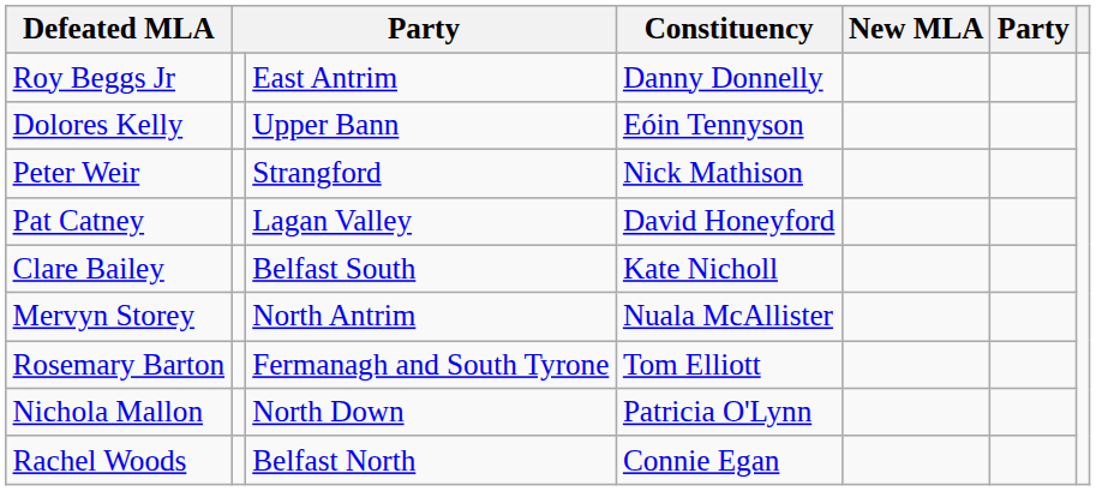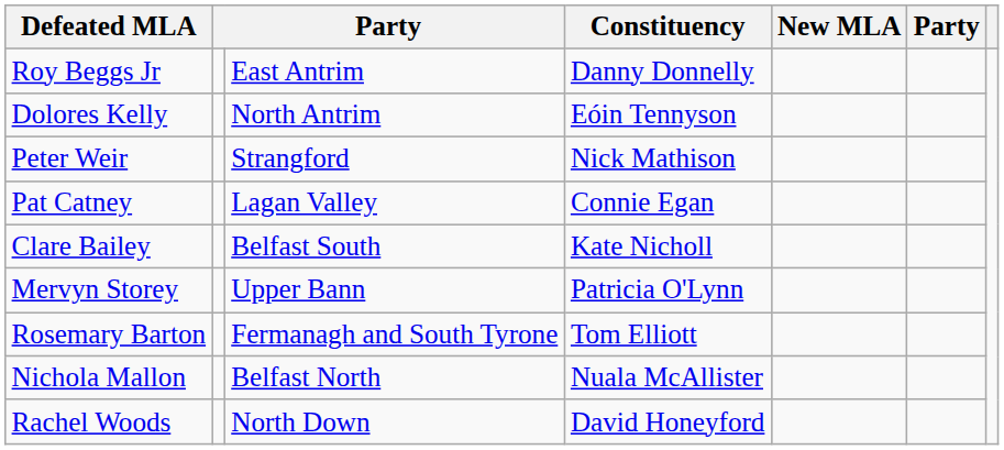Dolores Kelly | column 3: Upper Bann -> North Antrim
Pat Catney | Constituency: David Honeyford -> Connie Egan
Mervyn Storey | column 3: North Antrim -> Upper Bann
Mervyn Storey | Constituency: Nuala McAllister -> Patricia O'Lynn
Nichola Mallon | column 3: North Down -> Belfast North
Nichola Mallon | Constituency: Patricia O'Lynn -> Nuala McAllister
Rachel Woods | column 3: Belfast North -> North Down
Rachel Woods | Constituency: Connie Egan -> David Honeyford
